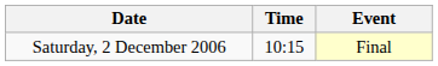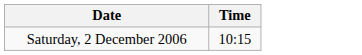- column: Event | Final
